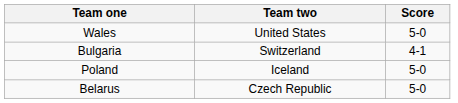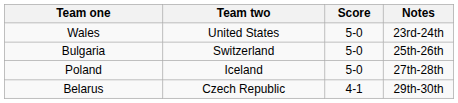+ column: Notes | 23rd-24th | 25th-26th | 27th-28th | 29th-30th
Bulgaria | Score: 4-1 -> 5-0
Belarus | Score: 5-0 -> 4-1
